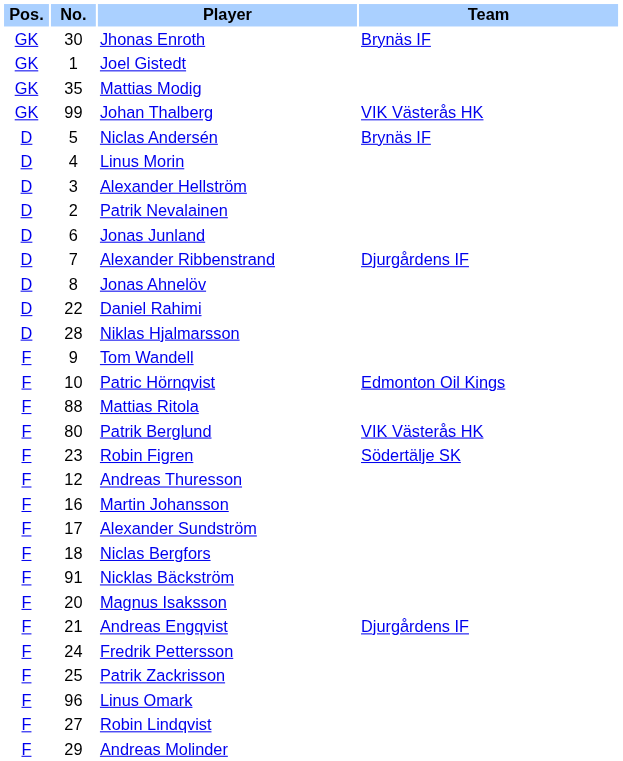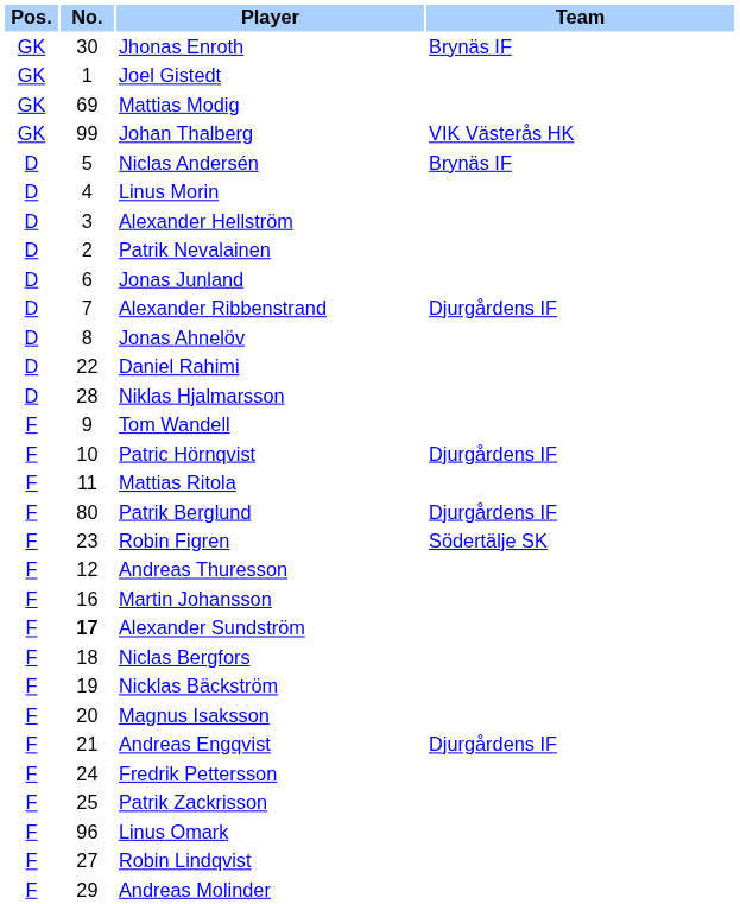Mattias Modig | No.: 35 -> 69
Patric Hörnqvist | Team: Edmonton Oil Kings -> Djurgårdens IF
Mattias Ritola | No.: 88 -> 11
Patrik Berglund | Team: VIK Västerås HK -> Djurgårdens IF
Alexander Sundström | No.: normal -> bold
Nicklas Bäckström | No.: 91 -> 19
